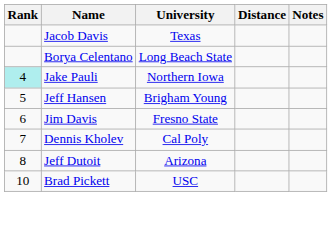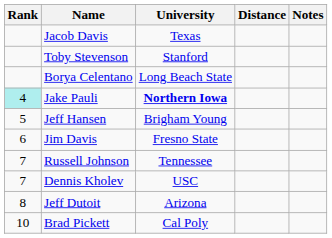+ row: Toby Stevenson | Stanford
Jake Pauli | University: normal -> bold
+ row: 7 | Russell Johnson | Tennessee
Dennis Kholev | University: Cal Poly -> USC
Brad Pickett | University: USC -> Cal Poly
